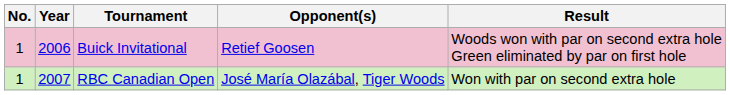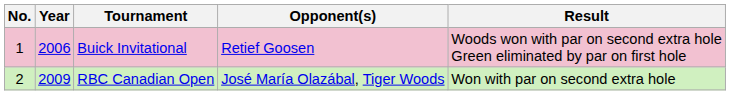RBC Canadian Open | No.: 1 -> 2
RBC Canadian Open | Year: 2007 -> 2009
